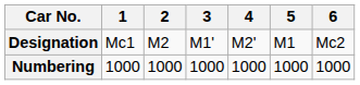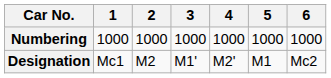rows swapped: Designation <-> Numbering
